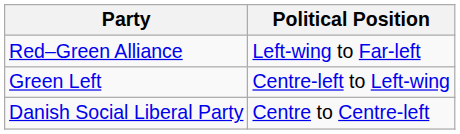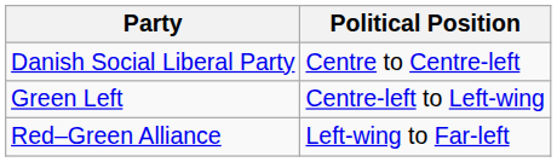rows swapped: Danish Social Liberal Party <-> Red–Green Alliance
